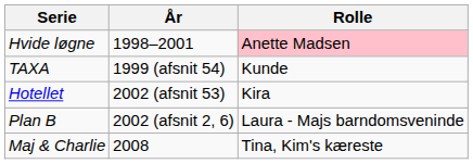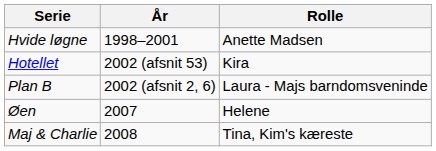Hvide løgne | Rolle: pink background -> no background
- row: TAXA | 1999 (afsnit 54) | Kunde
+ row: Øen | 2007 | Helene
